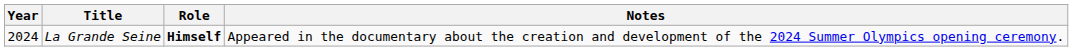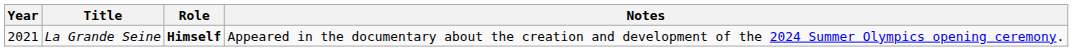La Grande Seine | Year: 2024 -> 2021
